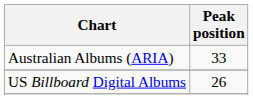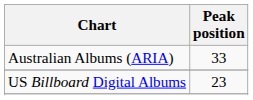US Billboard Digital Albums | Peak position: 26 -> 23
